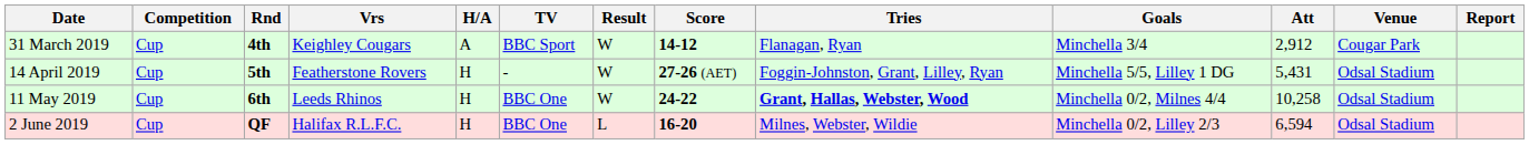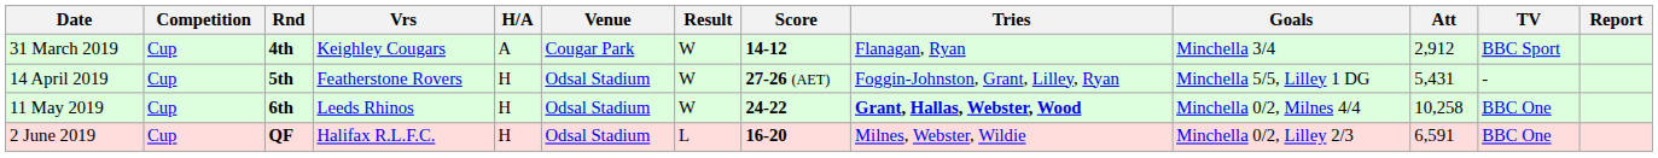columns swapped: Venue <-> TV
2 June 2019 | Att: 6,594 -> 6,591
